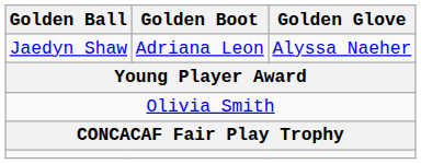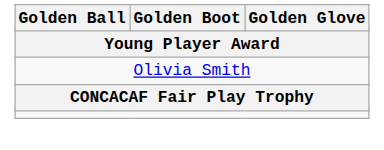- row: Jaedyn Shaw | Adriana Leon | Alyssa Naeher
